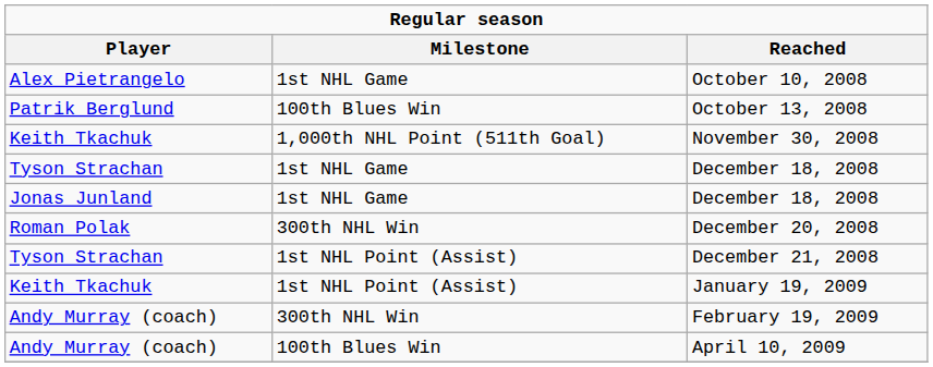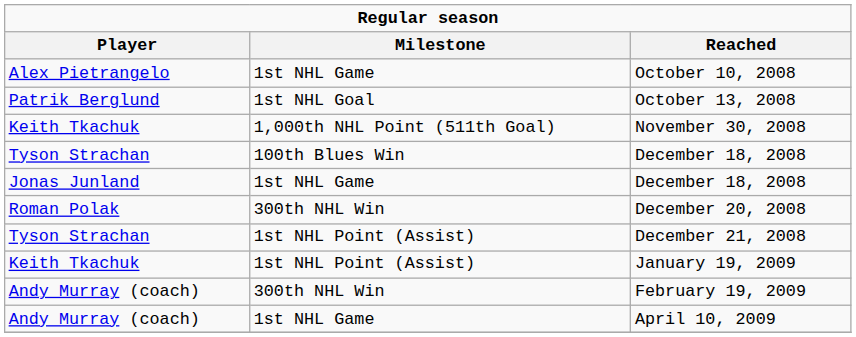October 13, 2008 | Milestone: 100th Blues Win -> 1st NHL Goal
Tyson Strachan / December 18, 2008 | Milestone: 1st NHL Game -> 100th Blues Win
April 10, 2009 | Milestone: 100th Blues Win -> 1st NHL Game
